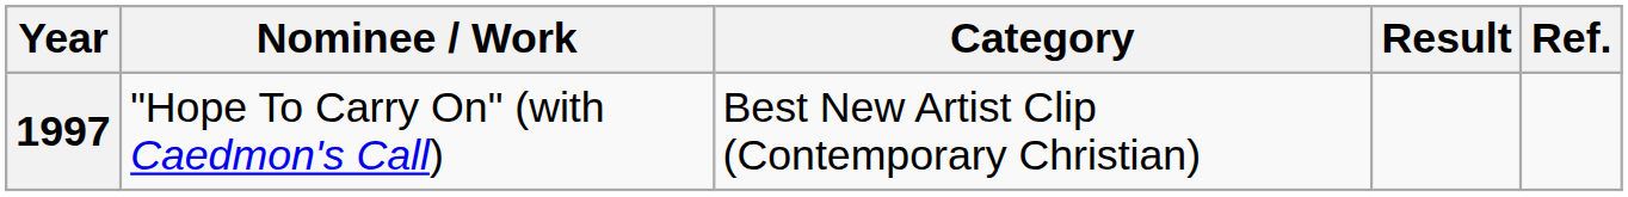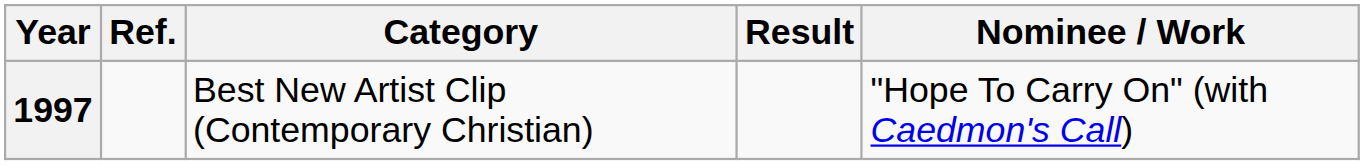columns swapped: Nominee / Work <-> Ref.
